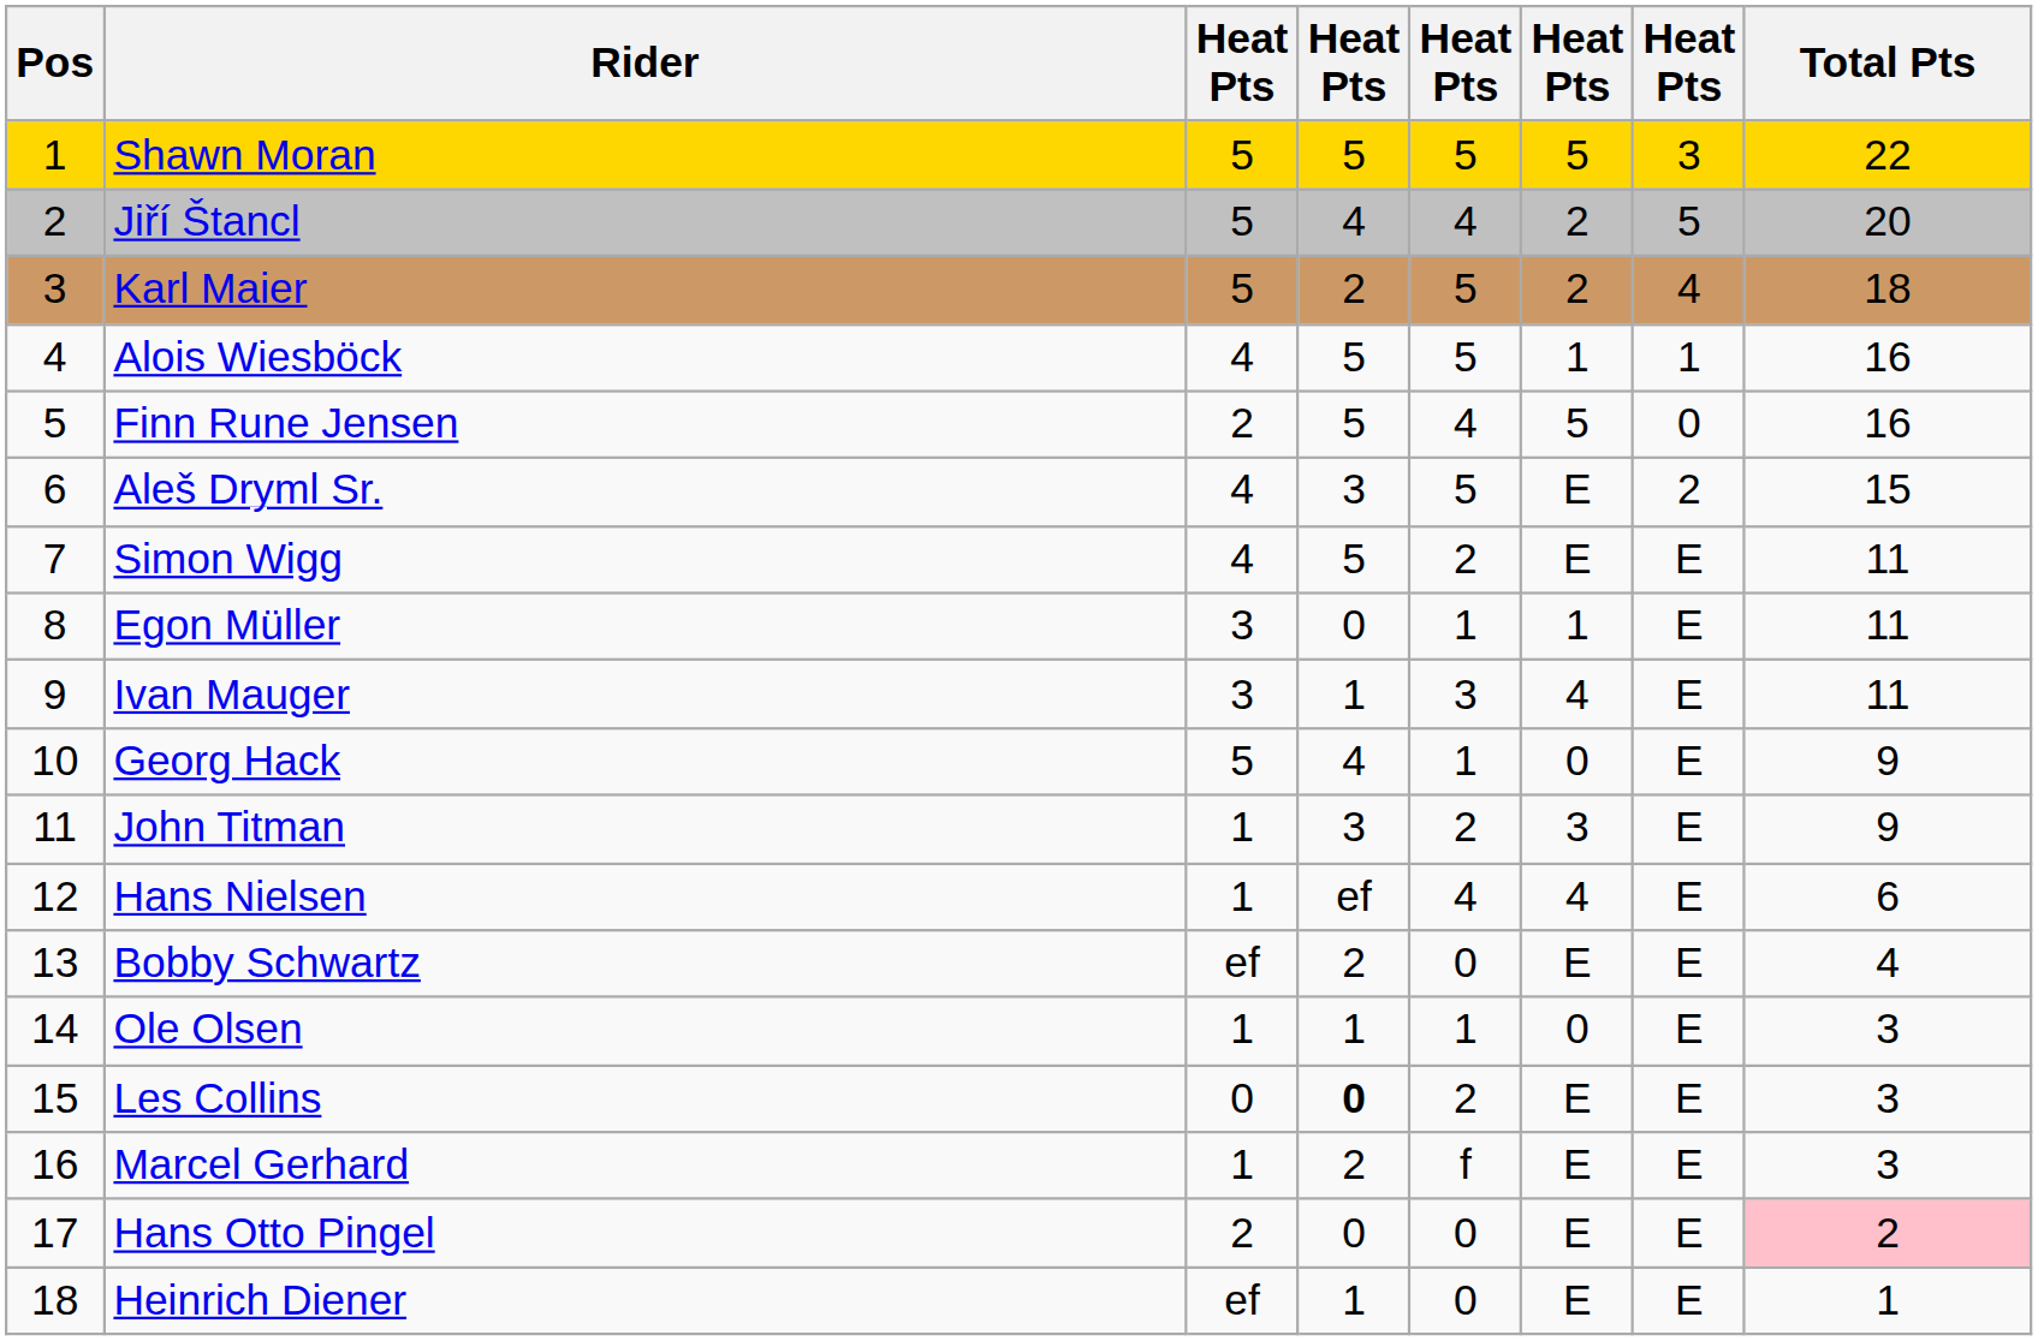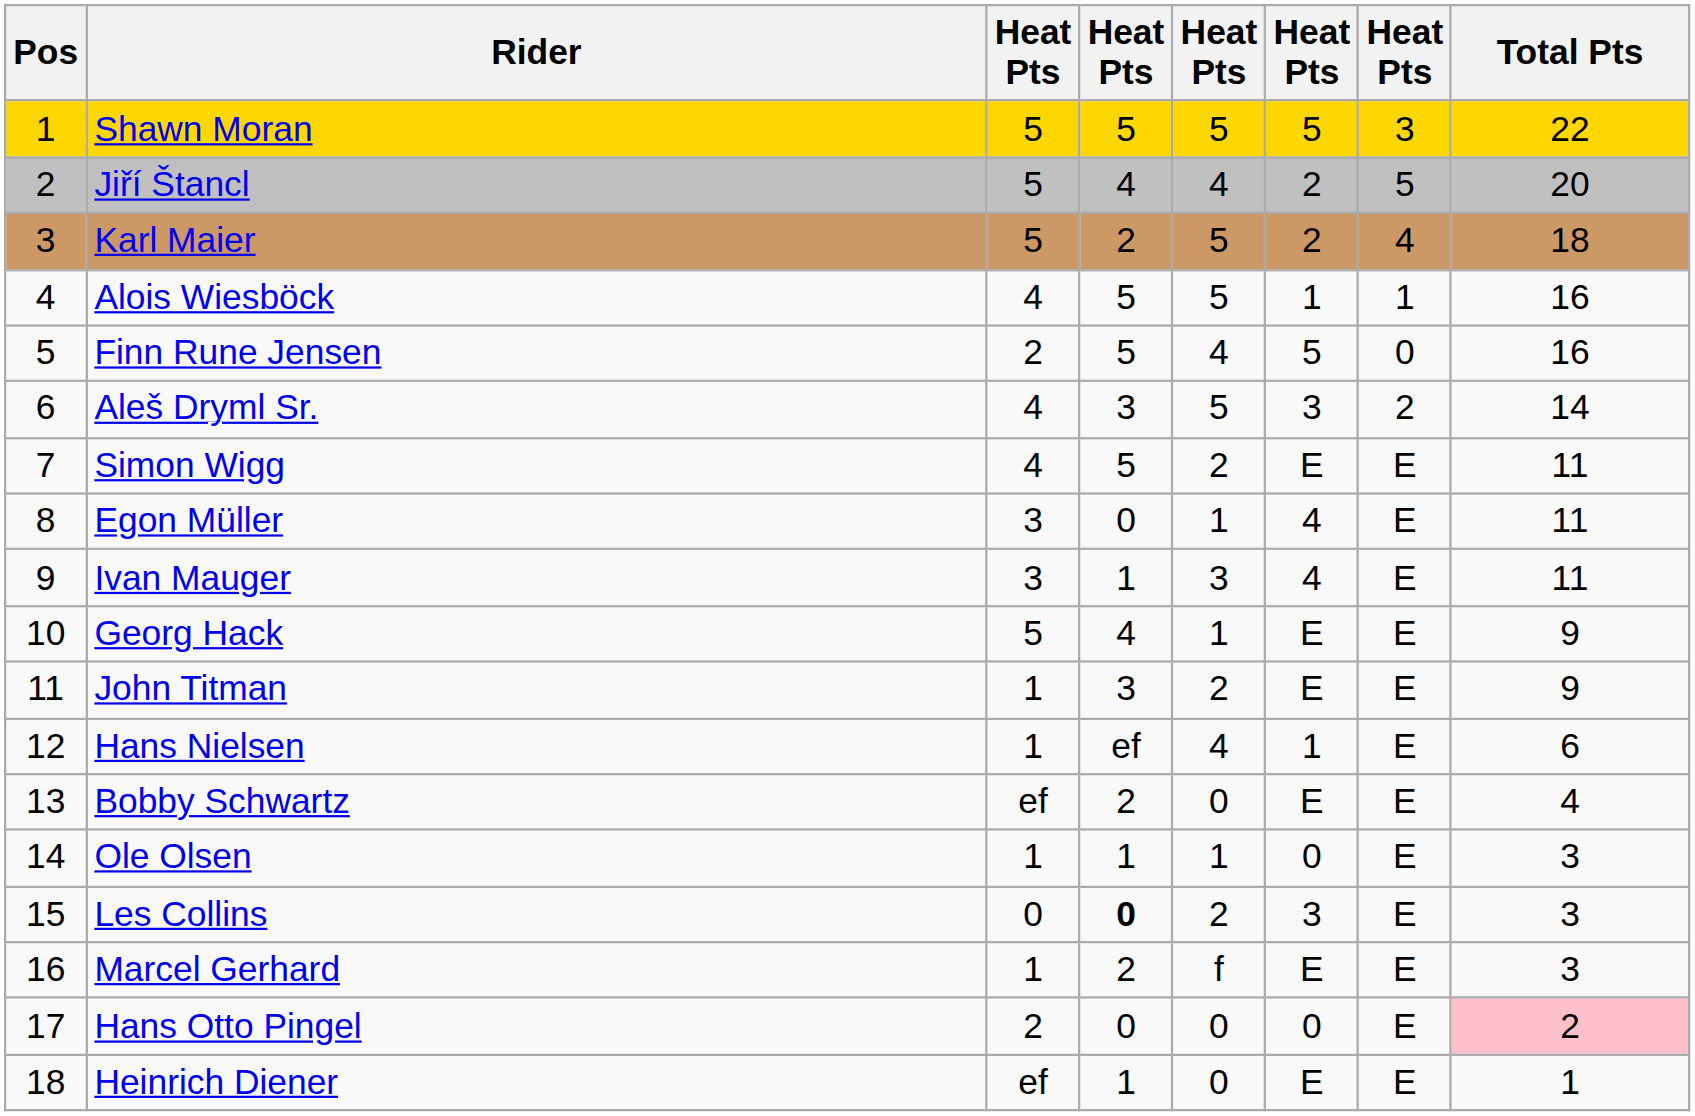Aleš Dryml Sr. | column 6: E -> 3
Aleš Dryml Sr. | Total Pts: 15 -> 14
Egon Müller | column 6: 1 -> 4
Georg Hack | column 6: 0 -> E
John Titman | column 6: 3 -> E
Hans Nielsen | column 6: 4 -> 1
Les Collins | column 6: E -> 3
Hans Otto Pingel | column 6: E -> 0
